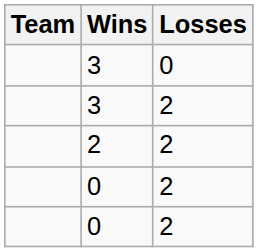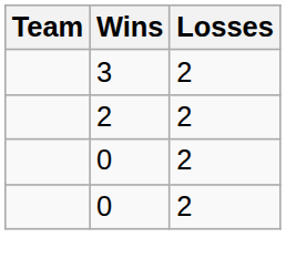- row: 3 | 0
